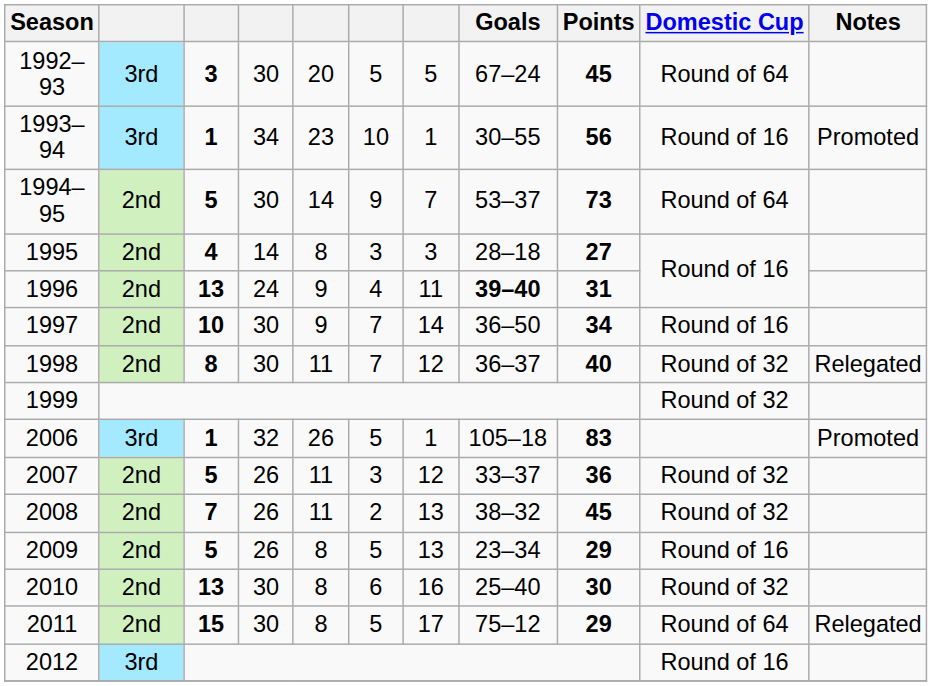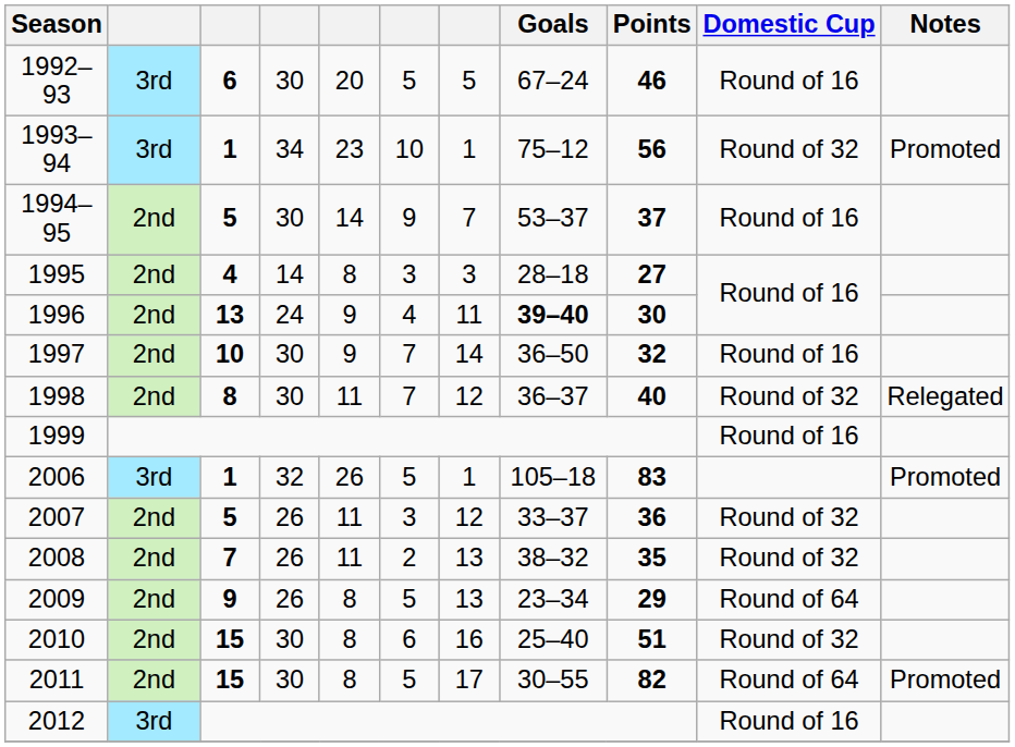1992–93 | column 3: 3 -> 6
1992–93 | Points: 45 -> 46
1992–93 | Domestic Cup: Round of 64 -> Round of 16
1993–94 | Goals: 30–55 -> 75–12
1993–94 | Domestic Cup: Round of 16 -> Round of 32
1994–95 | Points: 73 -> 37
1994–95 | Domestic Cup: Round of 64 -> Round of 16
1996 | Points: 31 -> 30
1997 | Points: 34 -> 32
1999 | Domestic Cup: Round of 32 -> Round of 16
2008 | Points: 45 -> 35
2009 | column 3: 5 -> 9
2009 | Domestic Cup: Round of 16 -> Round of 64
2010 | column 3: 13 -> 15
2010 | Points: 30 -> 51
2011 | Goals: 75–12 -> 30–55
2011 | Points: 29 -> 82
2011 | Notes: Relegated -> Promoted
